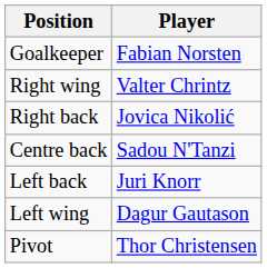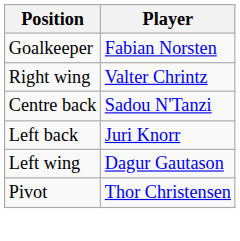- row: Right back | Jovica Nikolić
